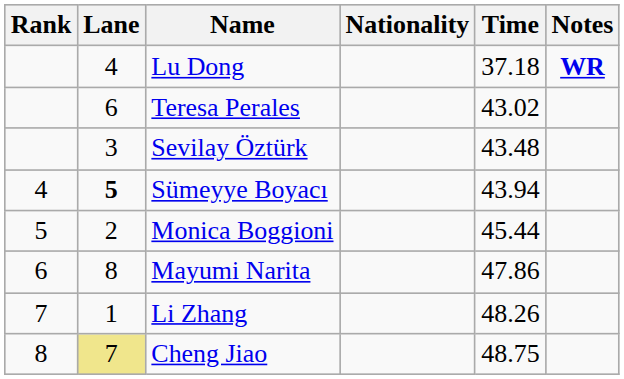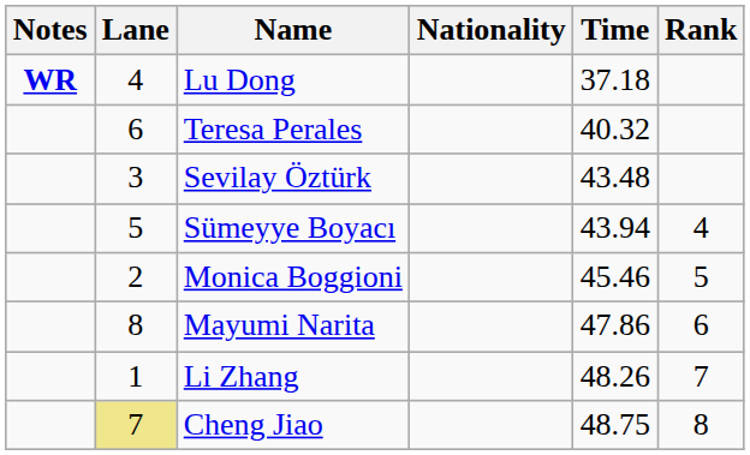columns swapped: Rank <-> Notes
Teresa Perales | Time: 43.02 -> 40.32
Sümeyye Boyacı | Lane: bold -> normal
Monica Boggioni | Time: 45.44 -> 45.46
